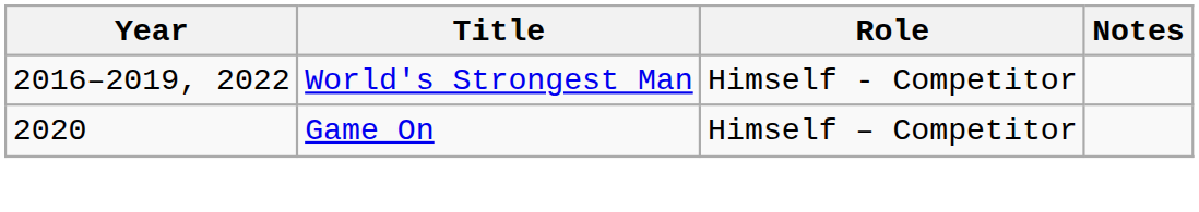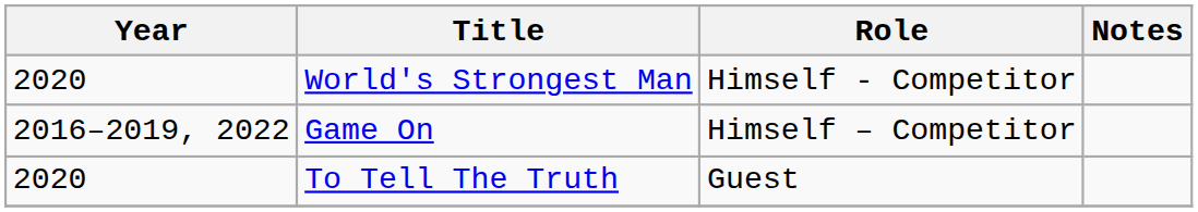World's Strongest Man | Year: 2016–2019, 2022 -> 2020
Game On | Year: 2020 -> 2016–2019, 2022
+ row: 2020 | To Tell The Truth | Guest
